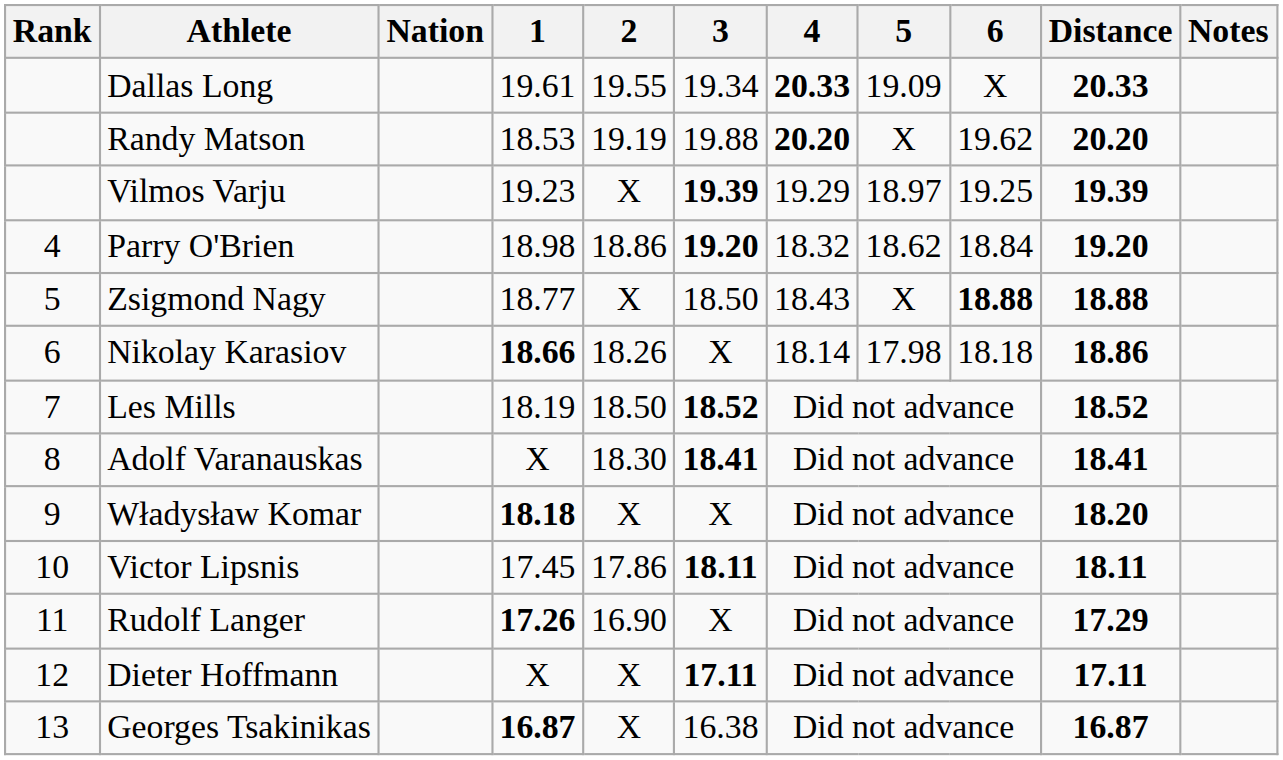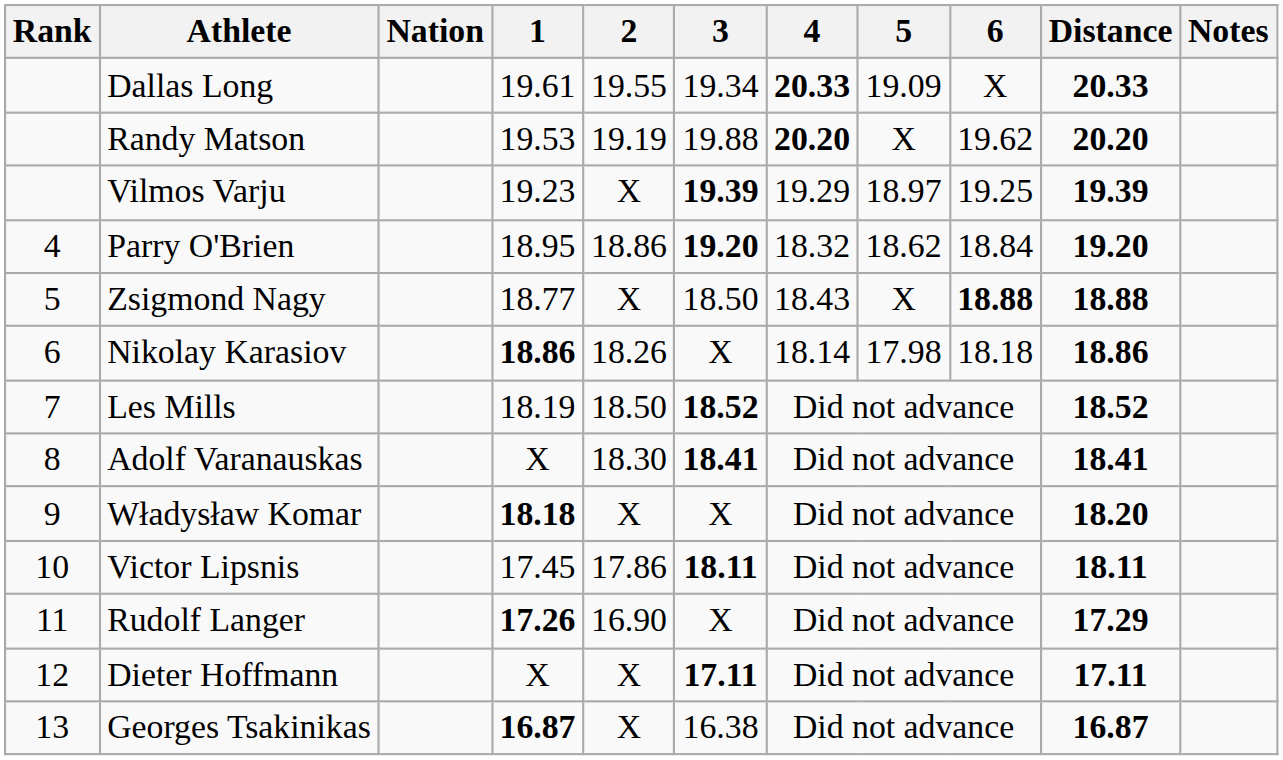Randy Matson | 1: 18.53 -> 19.53
Parry O'Brien | 1: 18.98 -> 18.95
Nikolay Karasiov | 1: 18.66 -> 18.86
